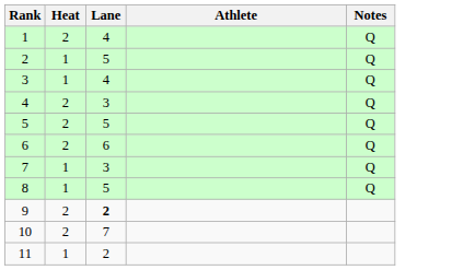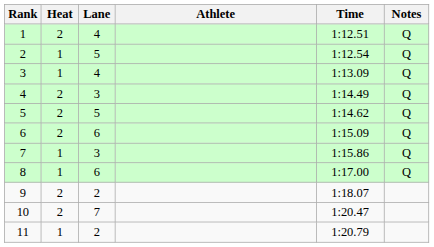+ column: Time | 1:12.51 | 1:12.54 | 1:13.09 | 1:14.49 | 1:14.62 | 1:15.09 | 1:15.86 | 1:17.00 | 1:18.07 | 1:20.47 | 1:20.79
8 | Lane: 5 -> 6
9 | Lane: bold -> normal
